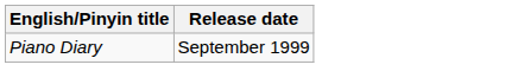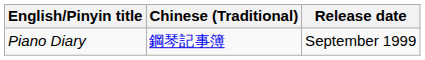+ column: Chinese (Traditional) | 鋼琴記事簿
